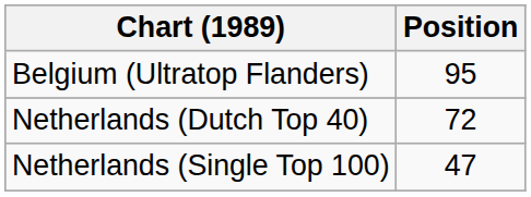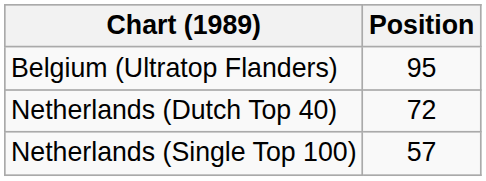Netherlands (Single Top 100) | Position: 47 -> 57
